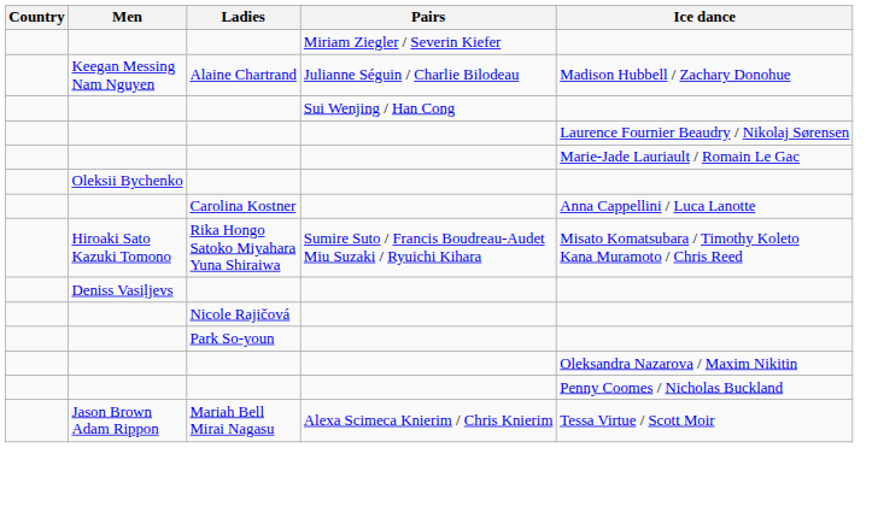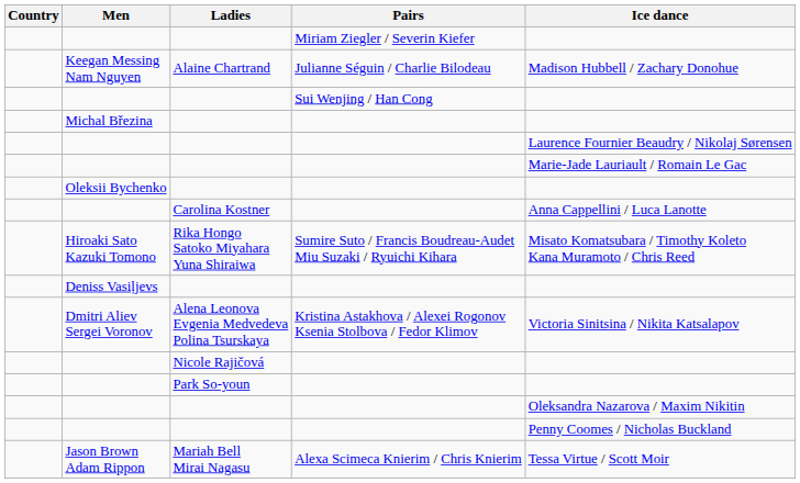+ row: Michal Březina
+ row: Dmitri Aliev Sergei Voronov | Alena Leonova Evgenia Medvedeva Polina Tsurskaya | Kristina Astakhova / Alexei Rogonov Ksenia Stolbova / Fedor Klimov | Victoria Sinitsina / Nikita Katsalapov
